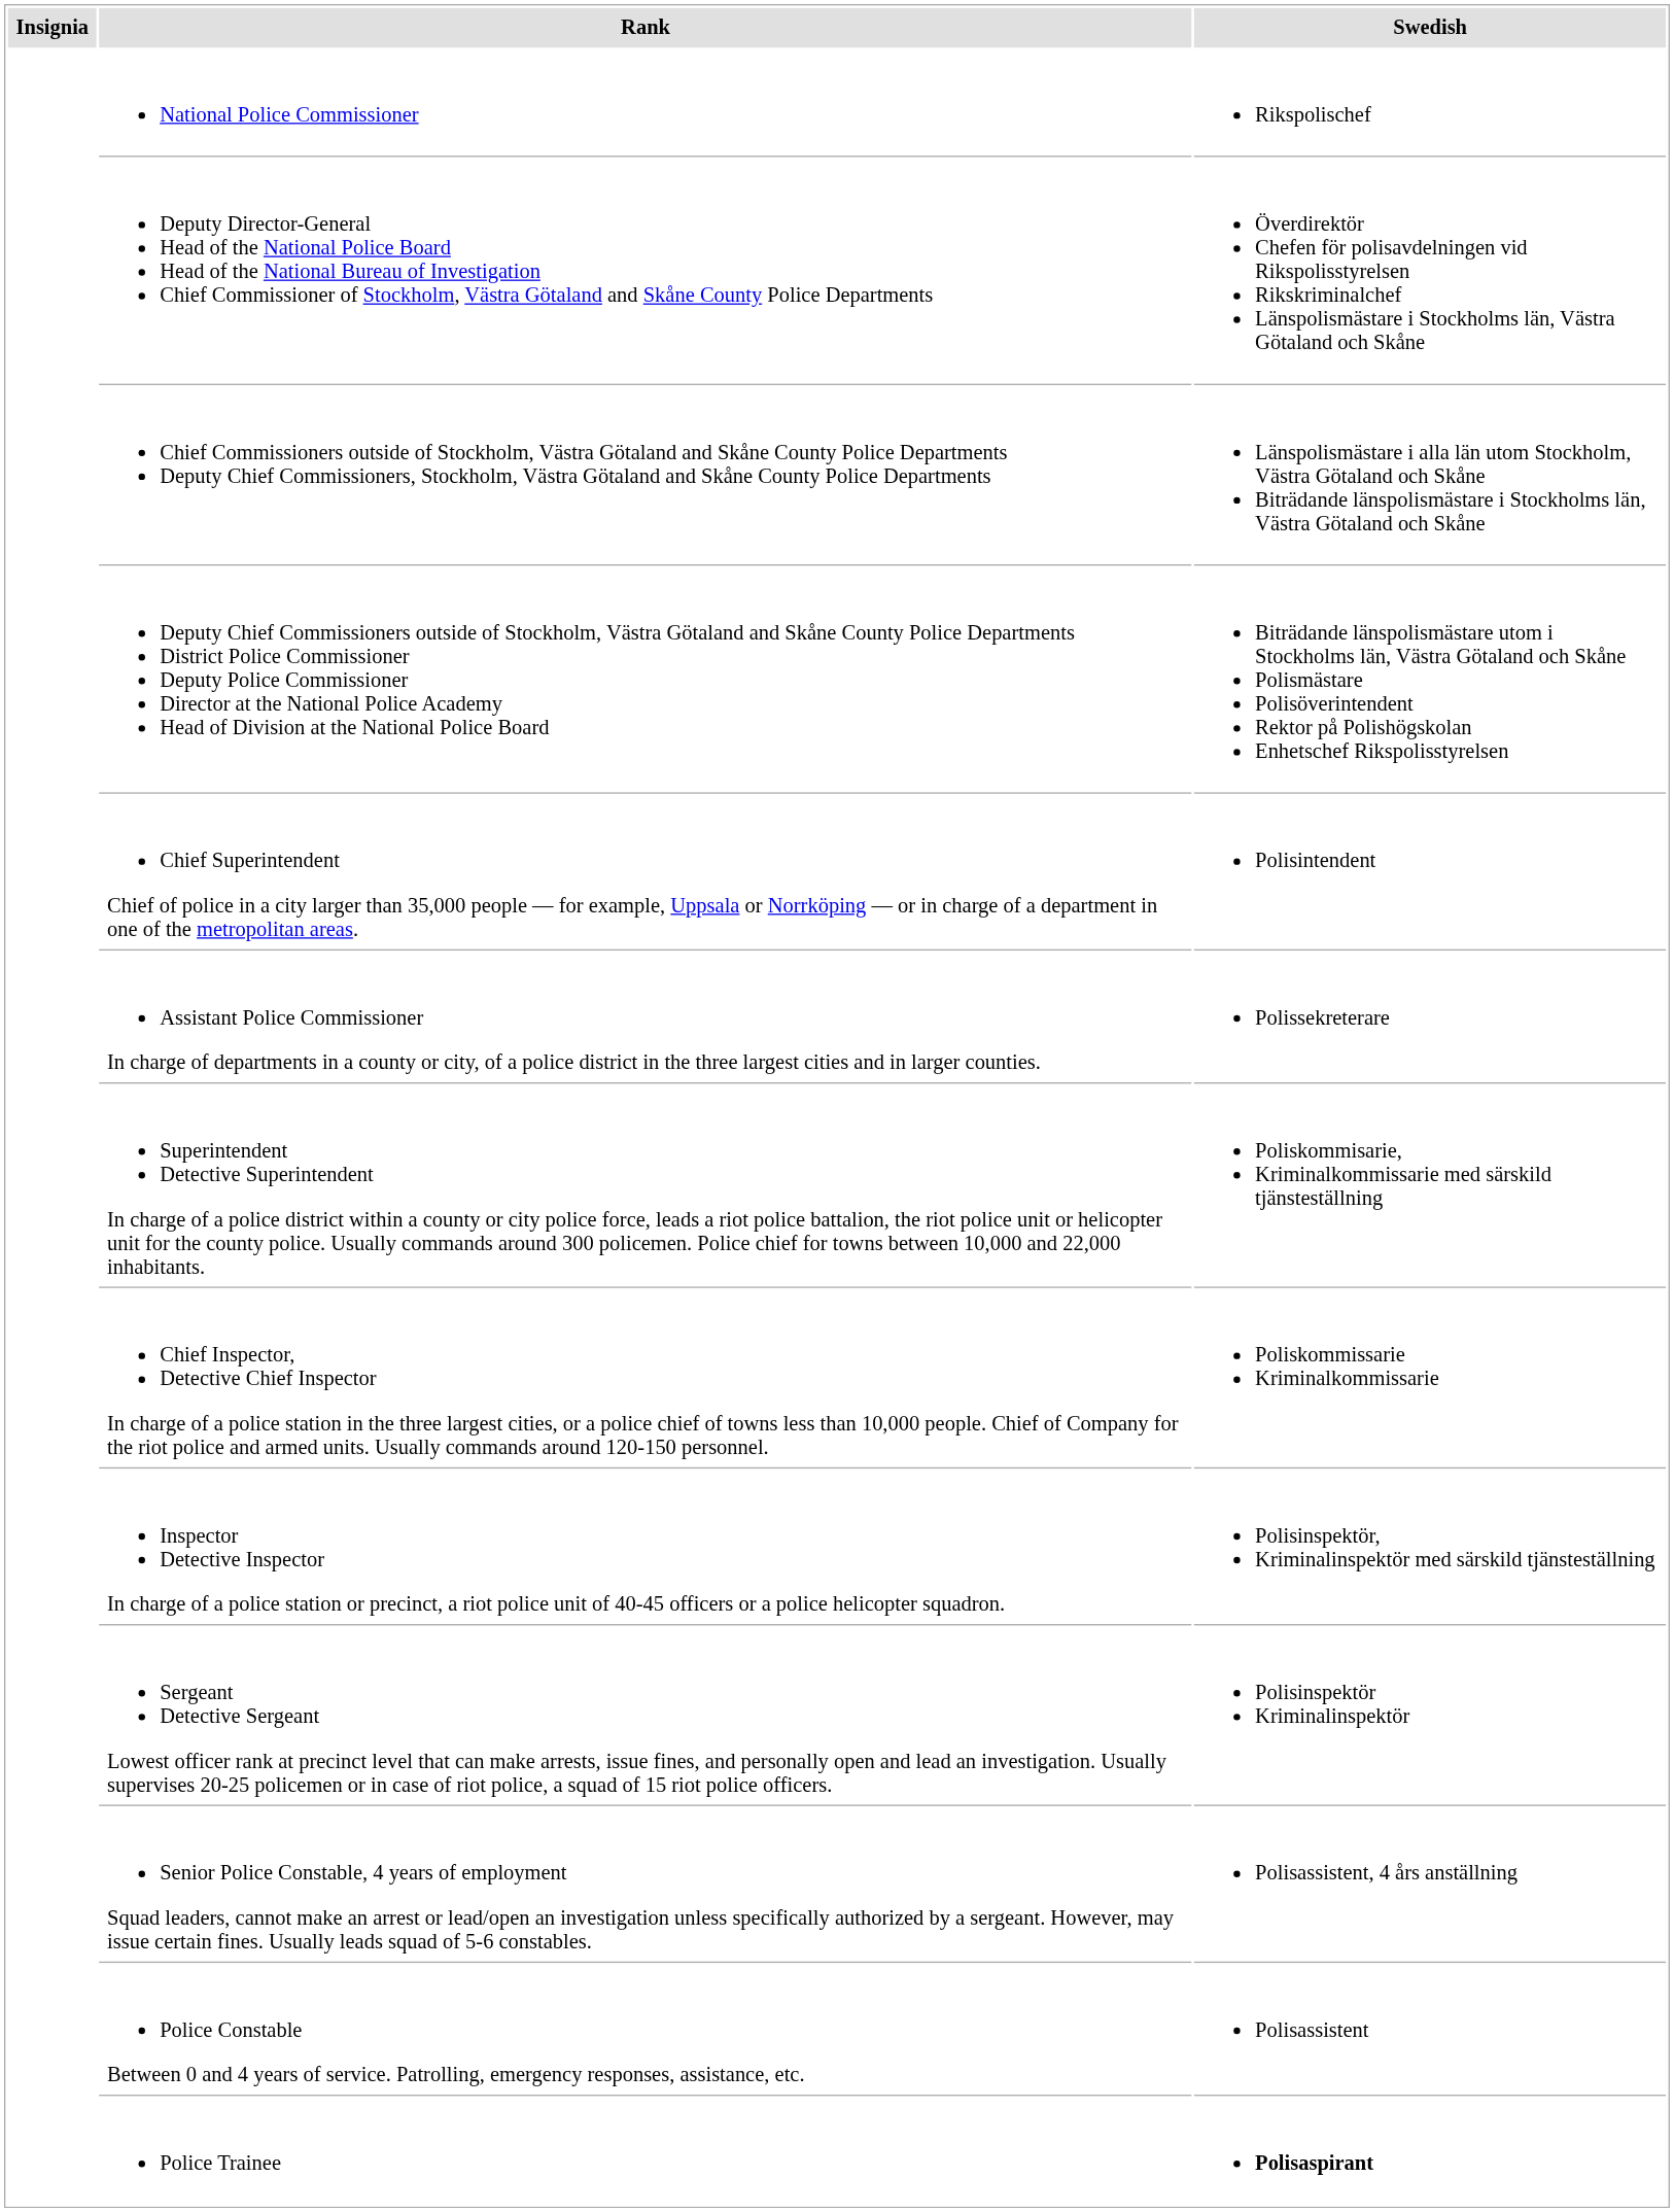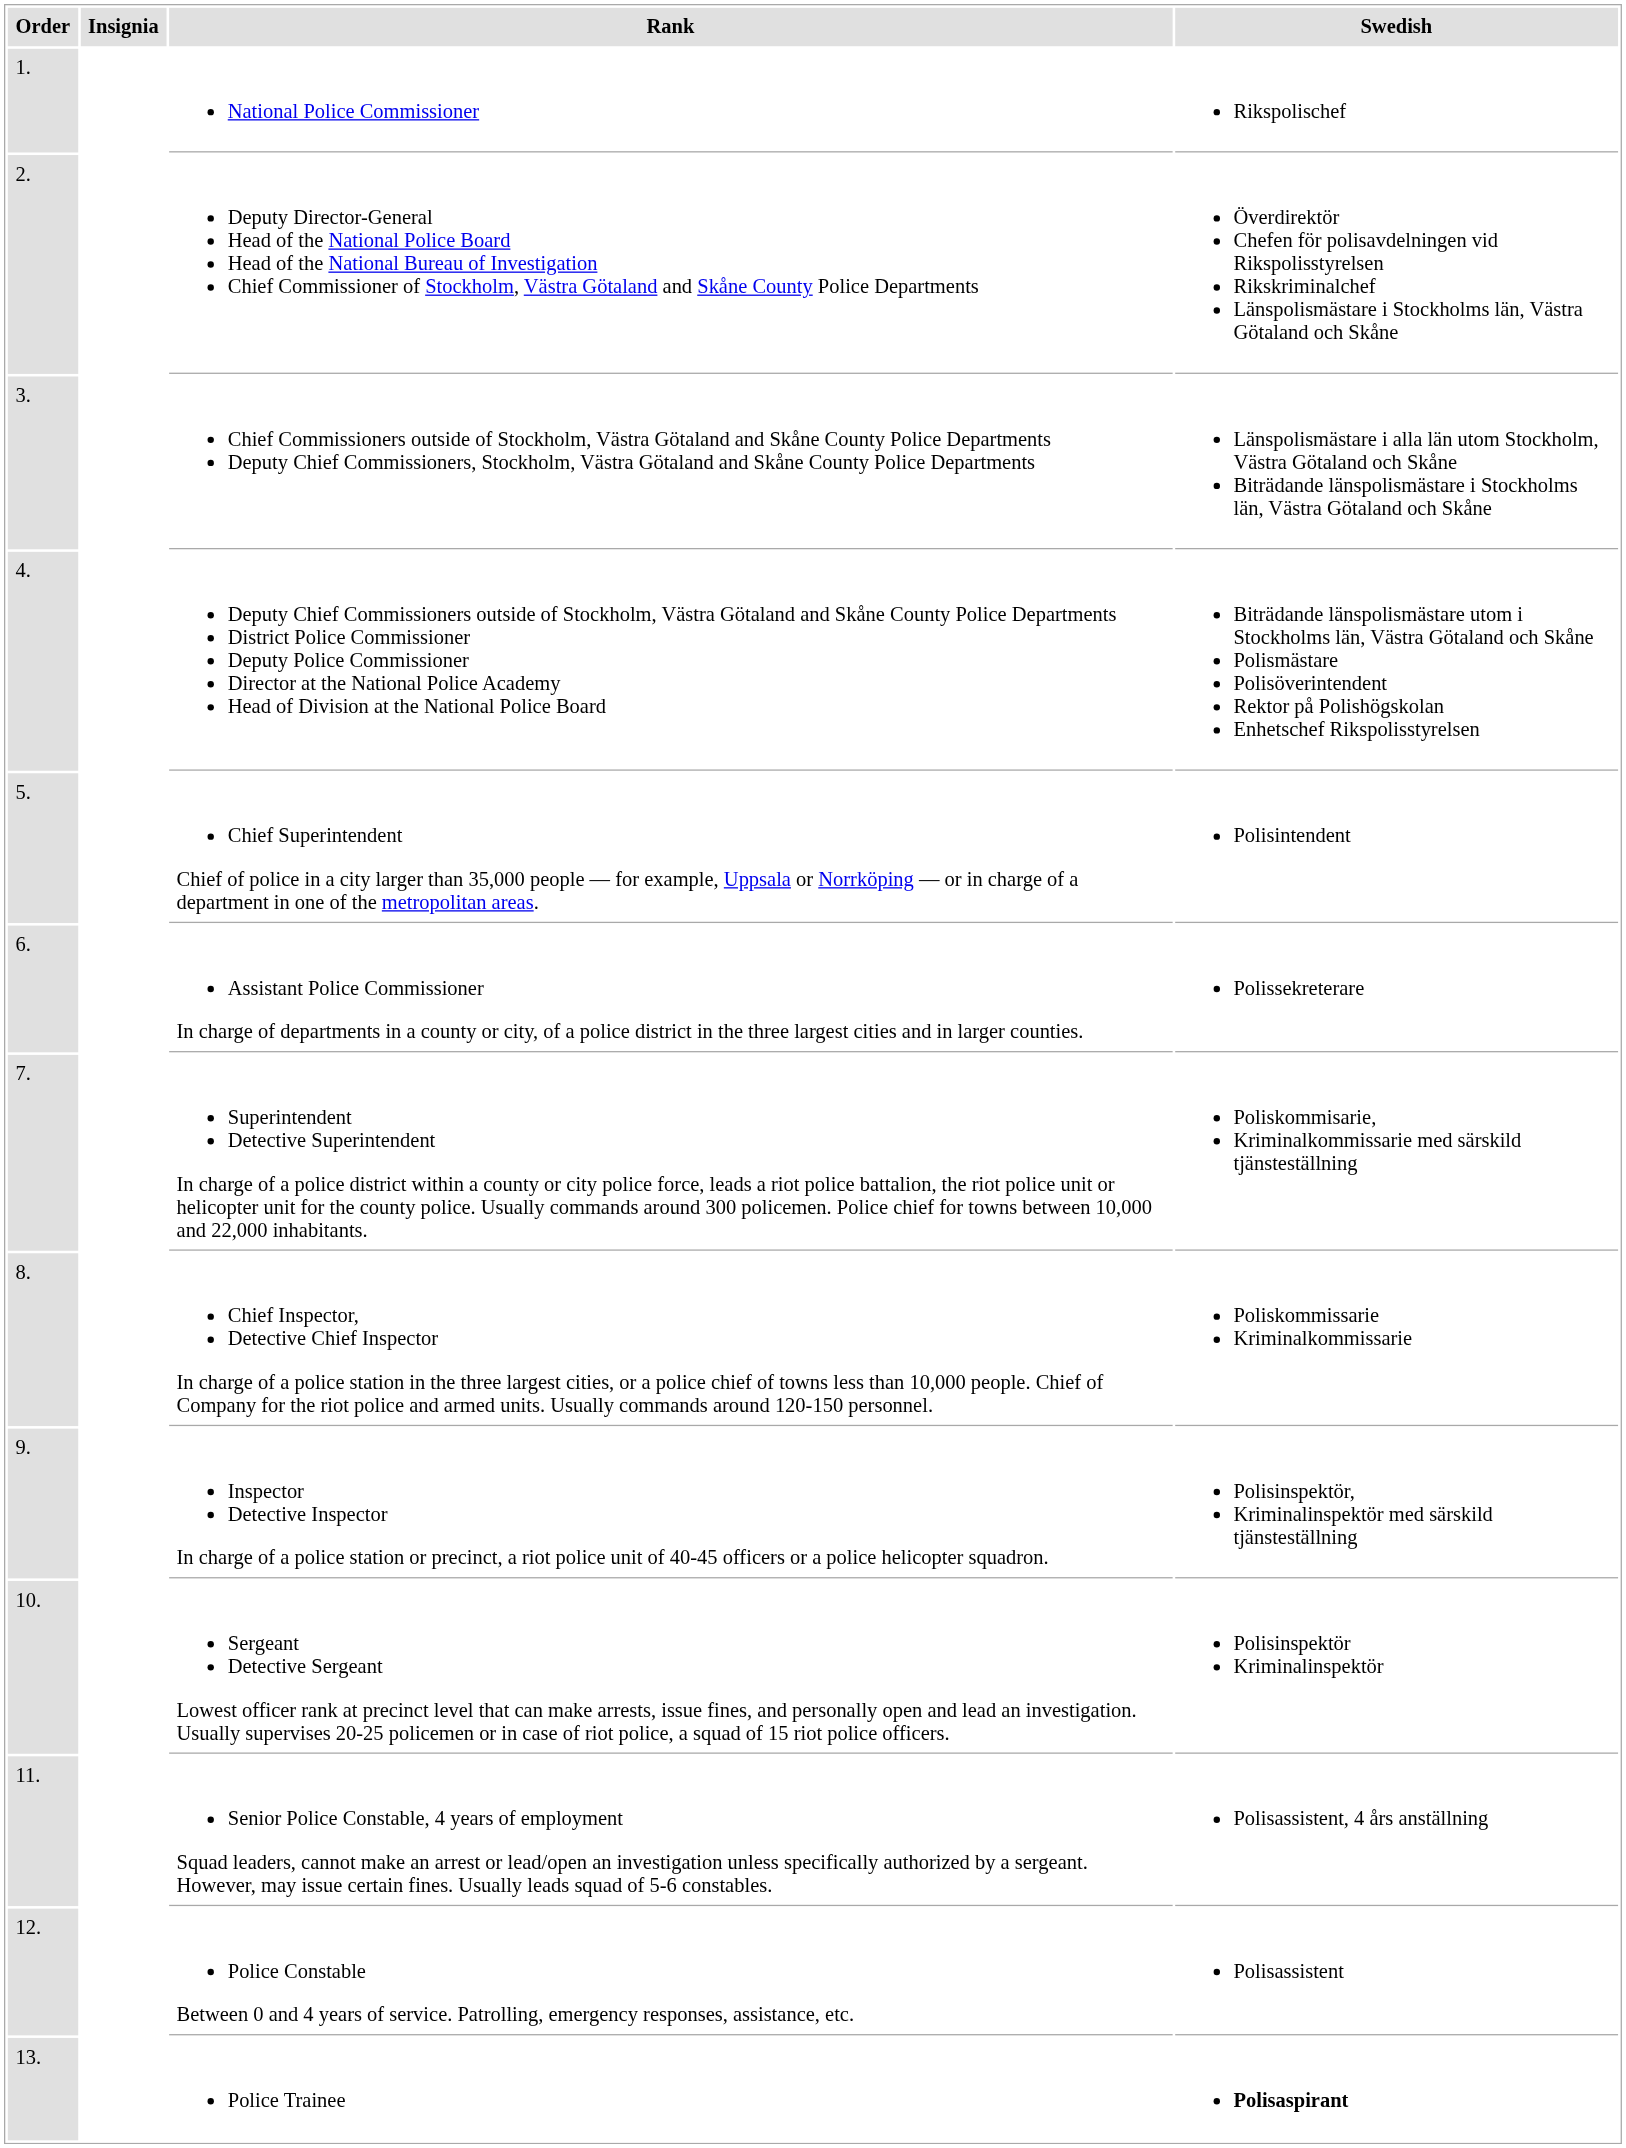+ column: Order | 1. | 2. | 3. | 4. | 5. | 6. | 7. | 8. | 9. | 10. | 11. | 12. | 13.
